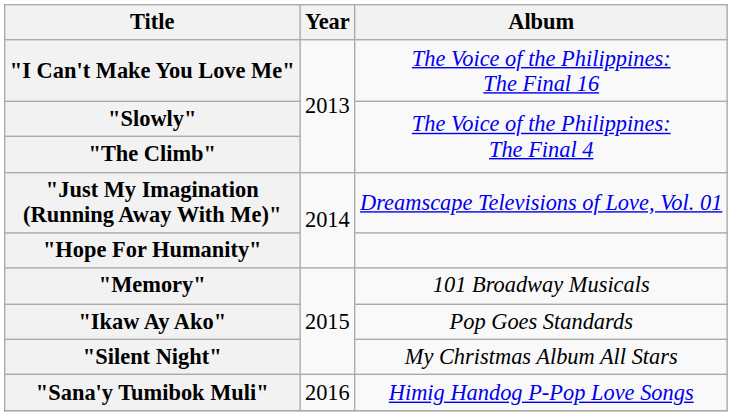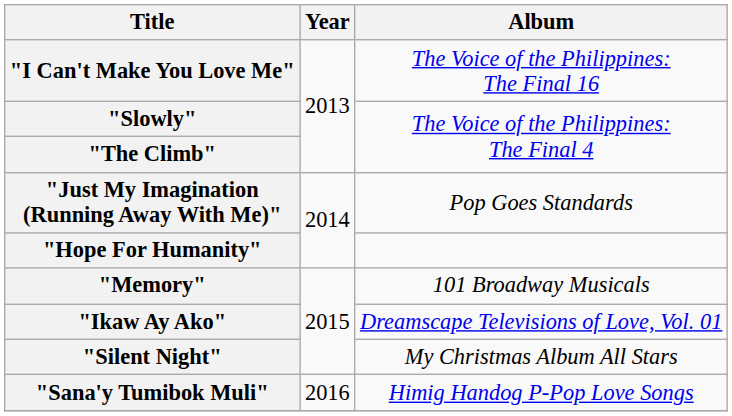"Just My Imagination (Running Away With Me)" | Album: Dreamscape Televisions of Love, Vol. 01 -> Pop Goes Standards
"Ikaw Ay Ako" | Album: Pop Goes Standards -> Dreamscape Televisions of Love, Vol. 01
